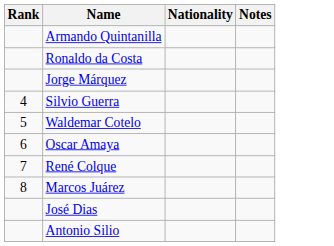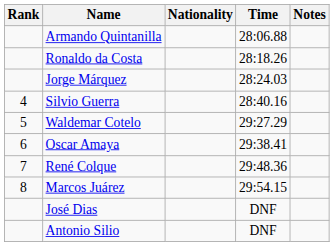+ column: Time | 28:06.88 | 28:18.26 | 28:24.03 | 28:40.16 | 29:27.29 | 29:38.41 | 29:48.36 | 29:54.15 | DNF | DNF
